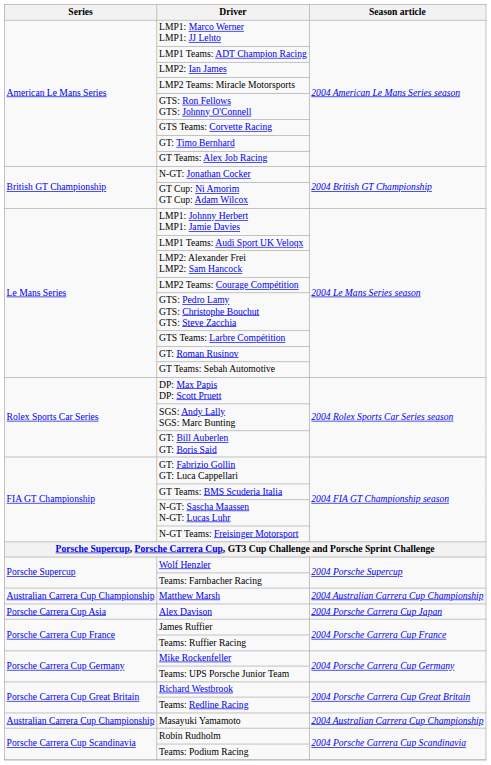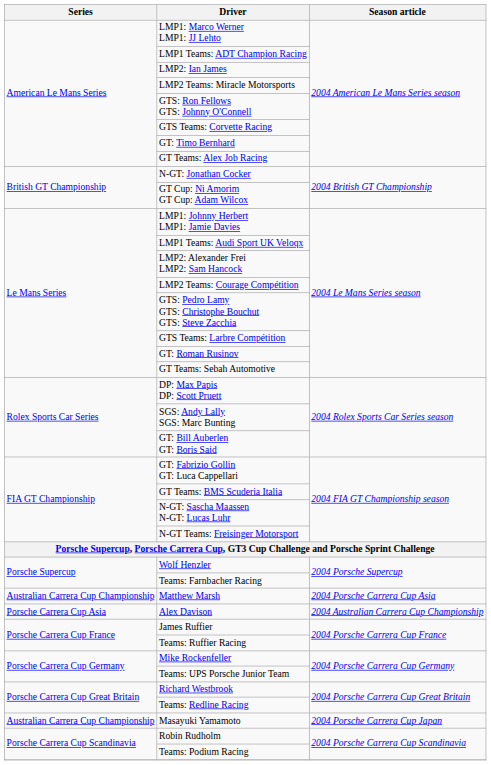Matthew Marsh | Season article: 2004 Australian Carrera Cup Championship -> 2004 Porsche Carrera Cup Asia
Alex Davison | Season article: 2004 Porsche Carrera Cup Japan -> 2004 Australian Carrera Cup Championship
Masayuki Yamamoto | Season article: 2004 Australian Carrera Cup Championship -> 2004 Porsche Carrera Cup Japan
